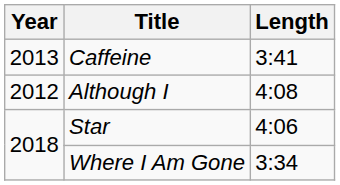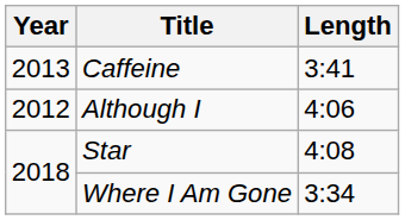Although I | Length: 4:08 -> 4:06
Star | Length: 4:06 -> 4:08
